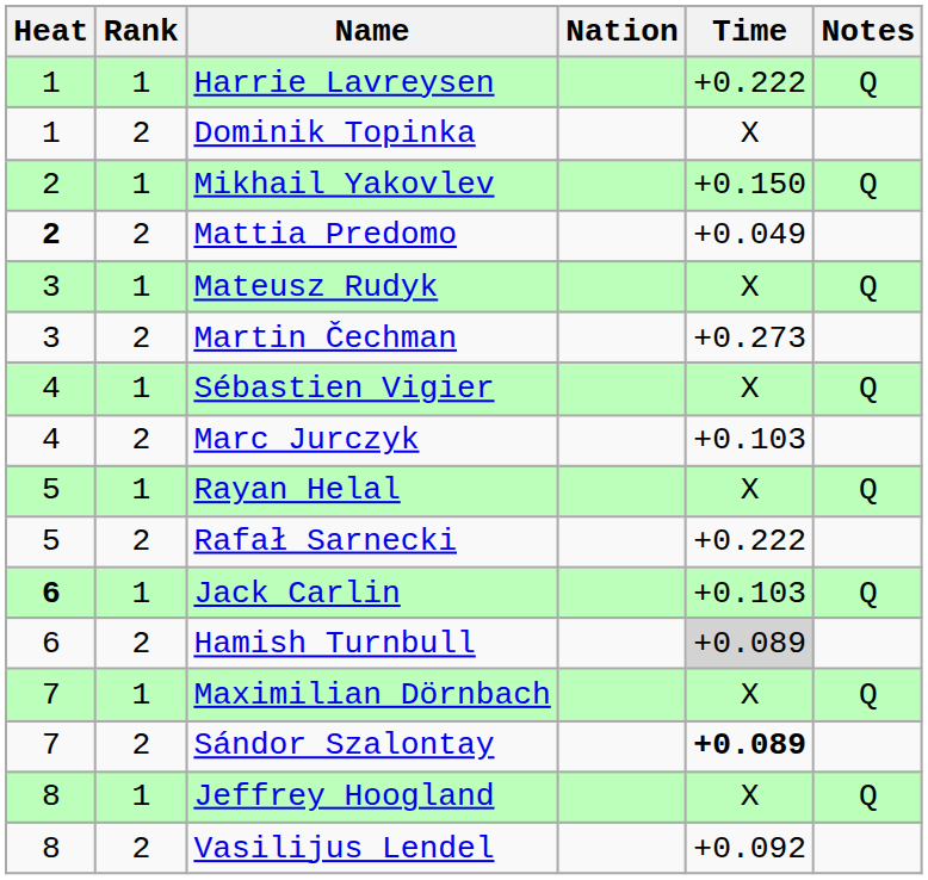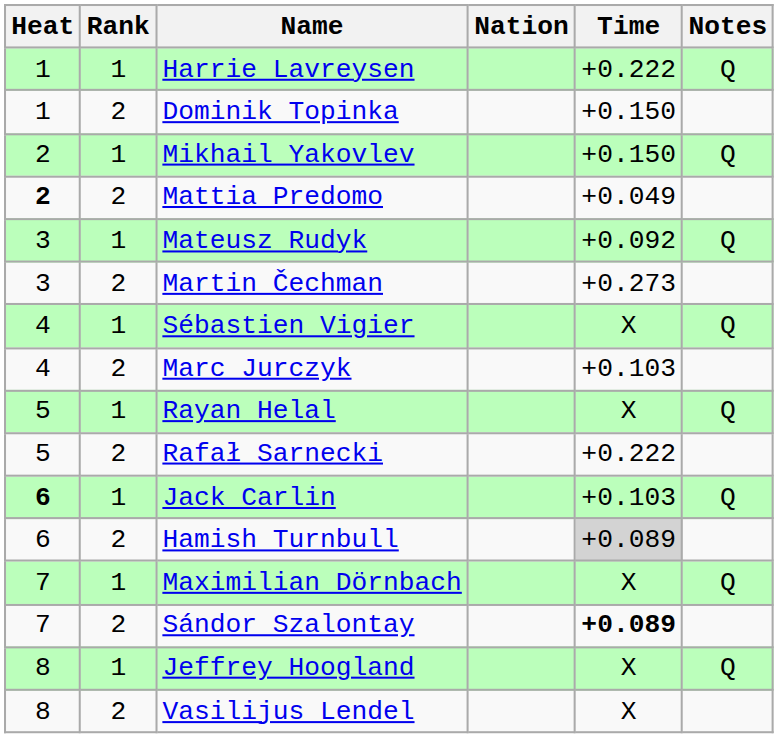Dominik Topinka | Time: X -> +0.150
Mateusz Rudyk | Time: X -> +0.092
Vasilijus Lendel | Time: +0.092 -> X
